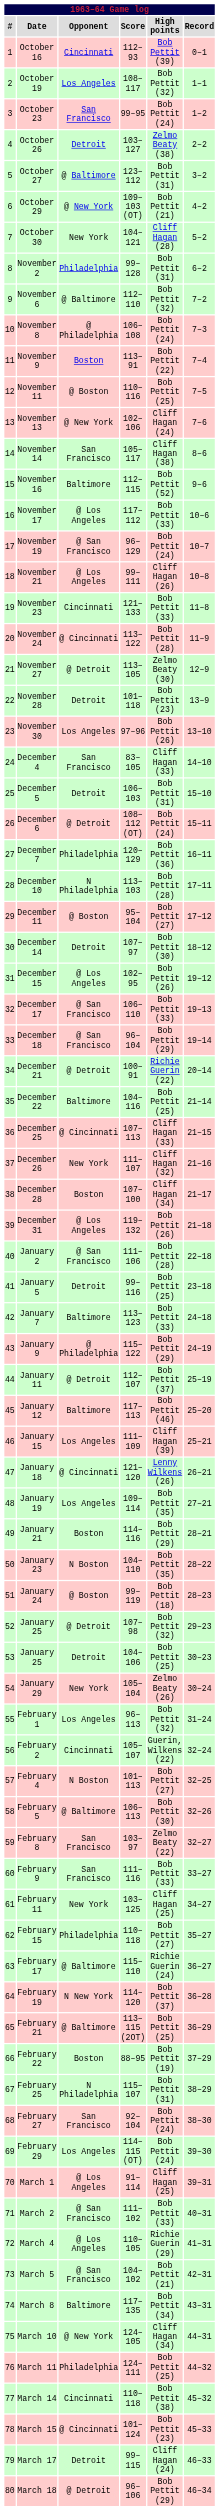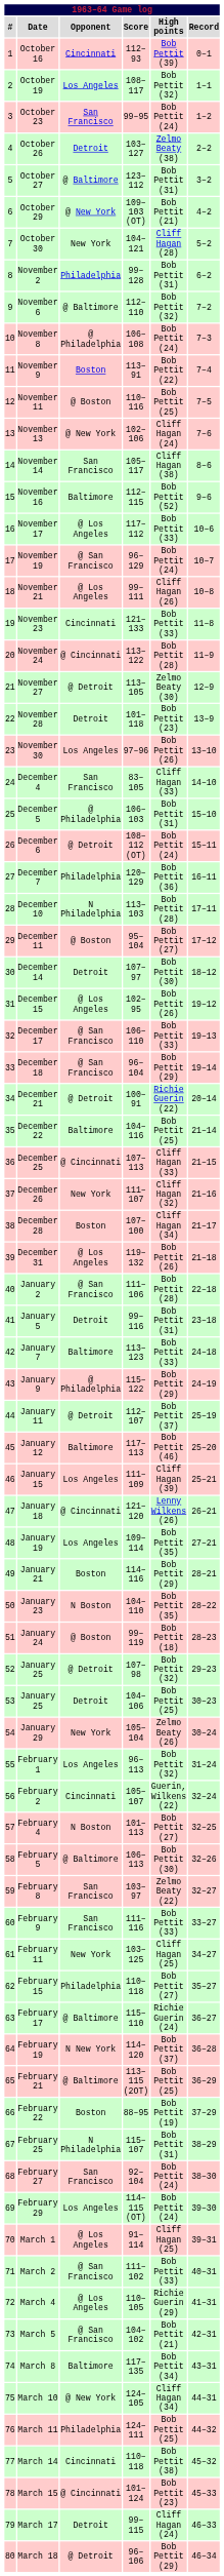December 5 | Opponent: Detroit -> @ Philadelphia
January 5 | High points: Bob Pettit (25) -> Bob Pettit (31)
